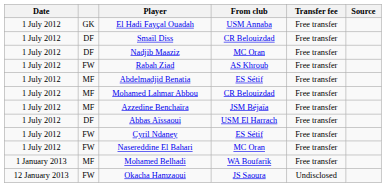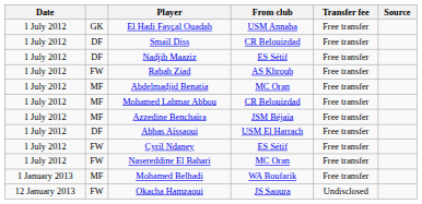Nadjib Maaziz | From club: MC Oran -> ES Sétif
Abdelmadjid Benatia | From club: ES Sétif -> MC Oran
